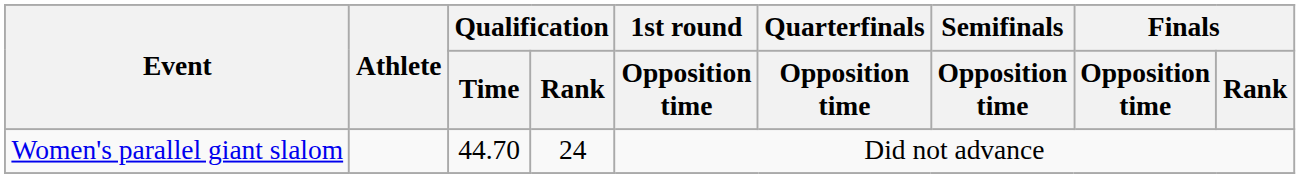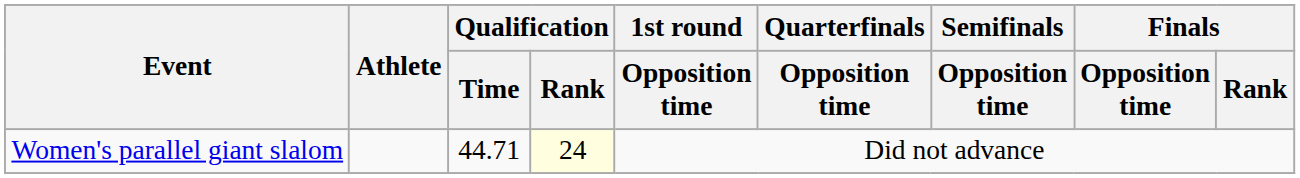Women's parallel giant slalom | Qualification / Time: 44.70 -> 44.71
Women's parallel giant slalom | Qualification / Rank: no background -> lightyellow background
